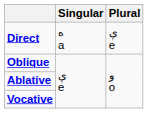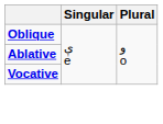- row: Direct | ه a | ې e
